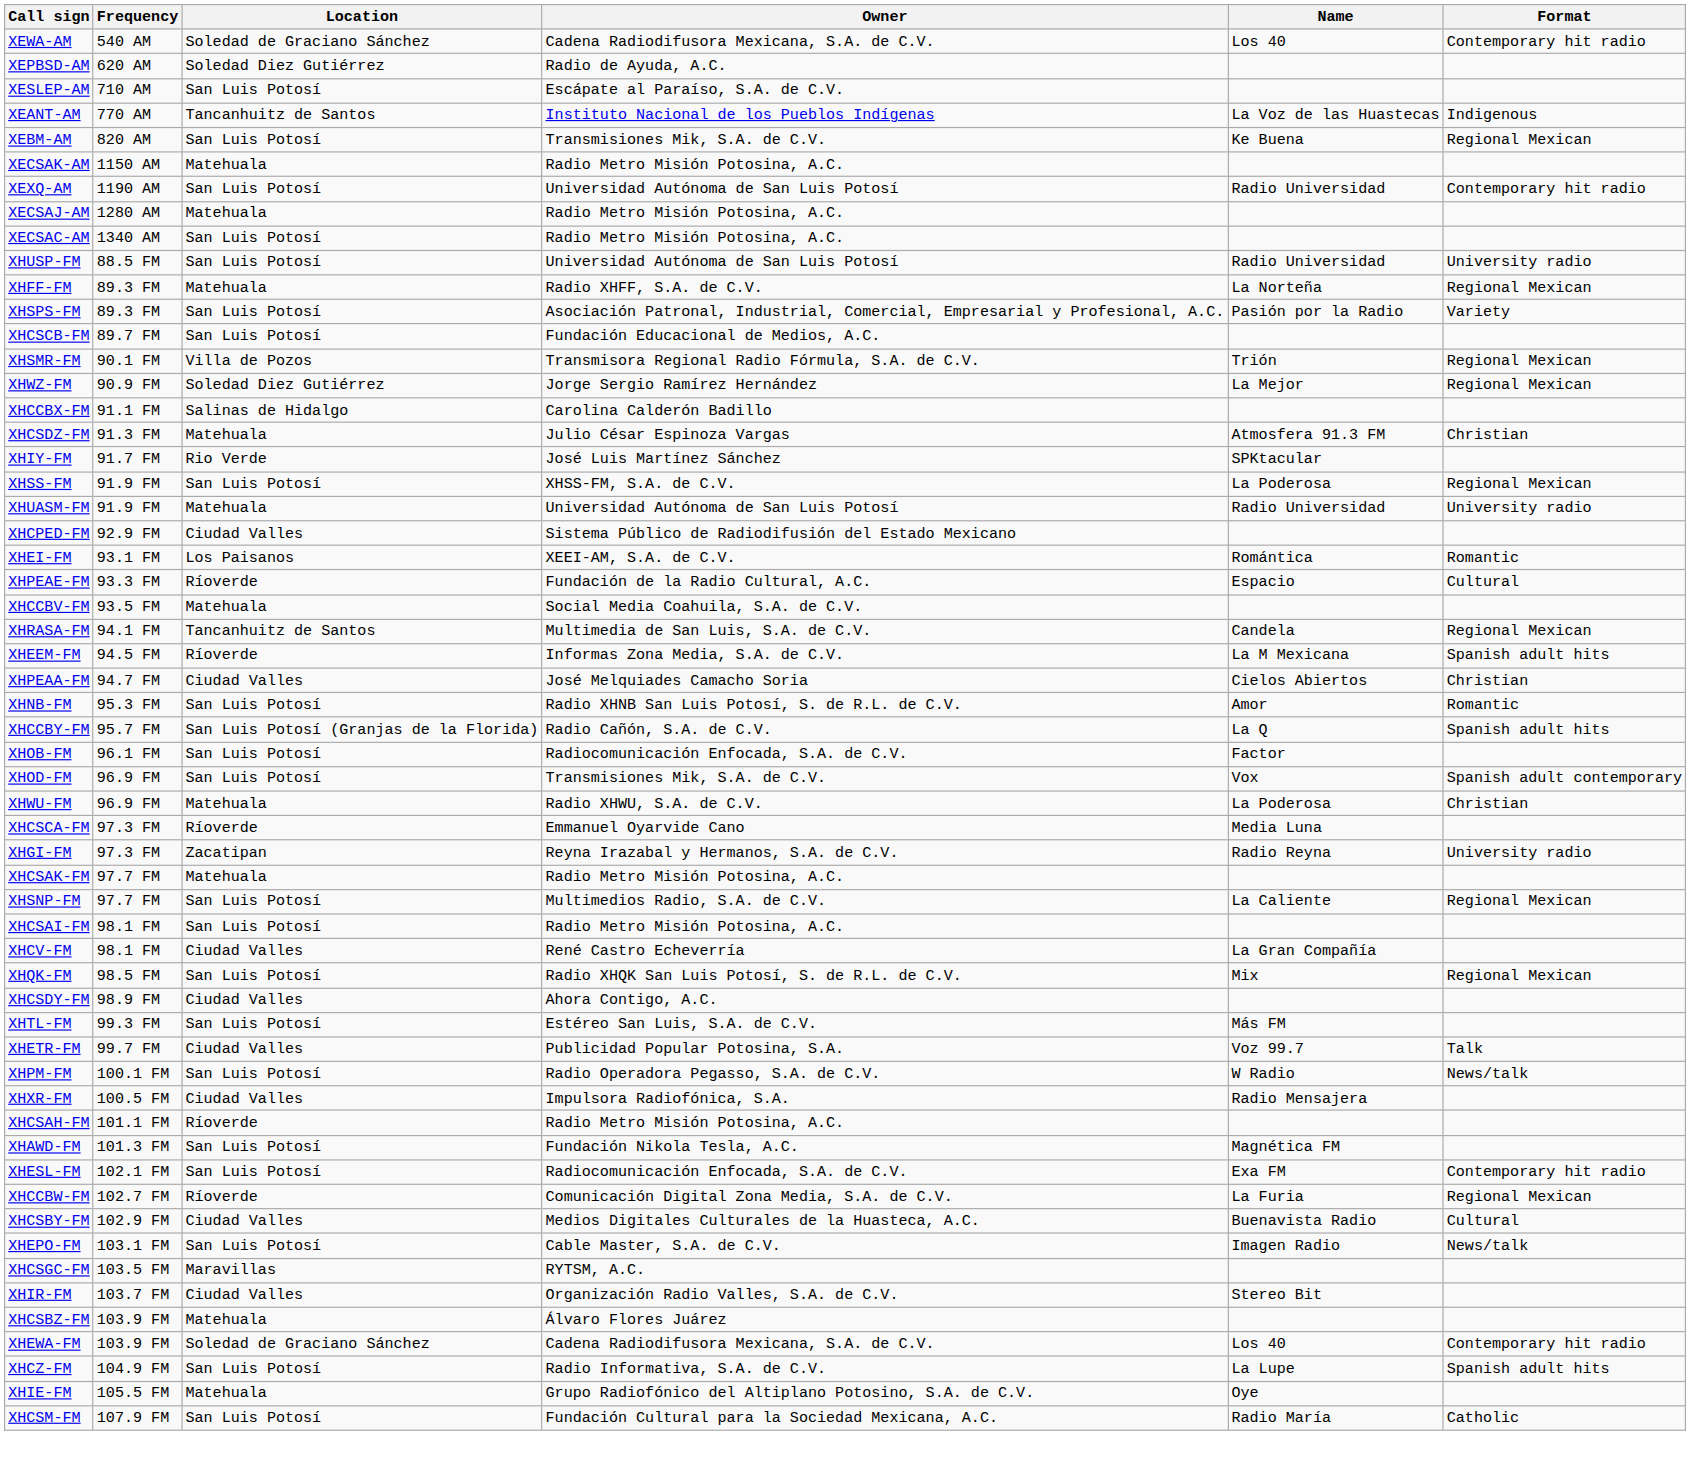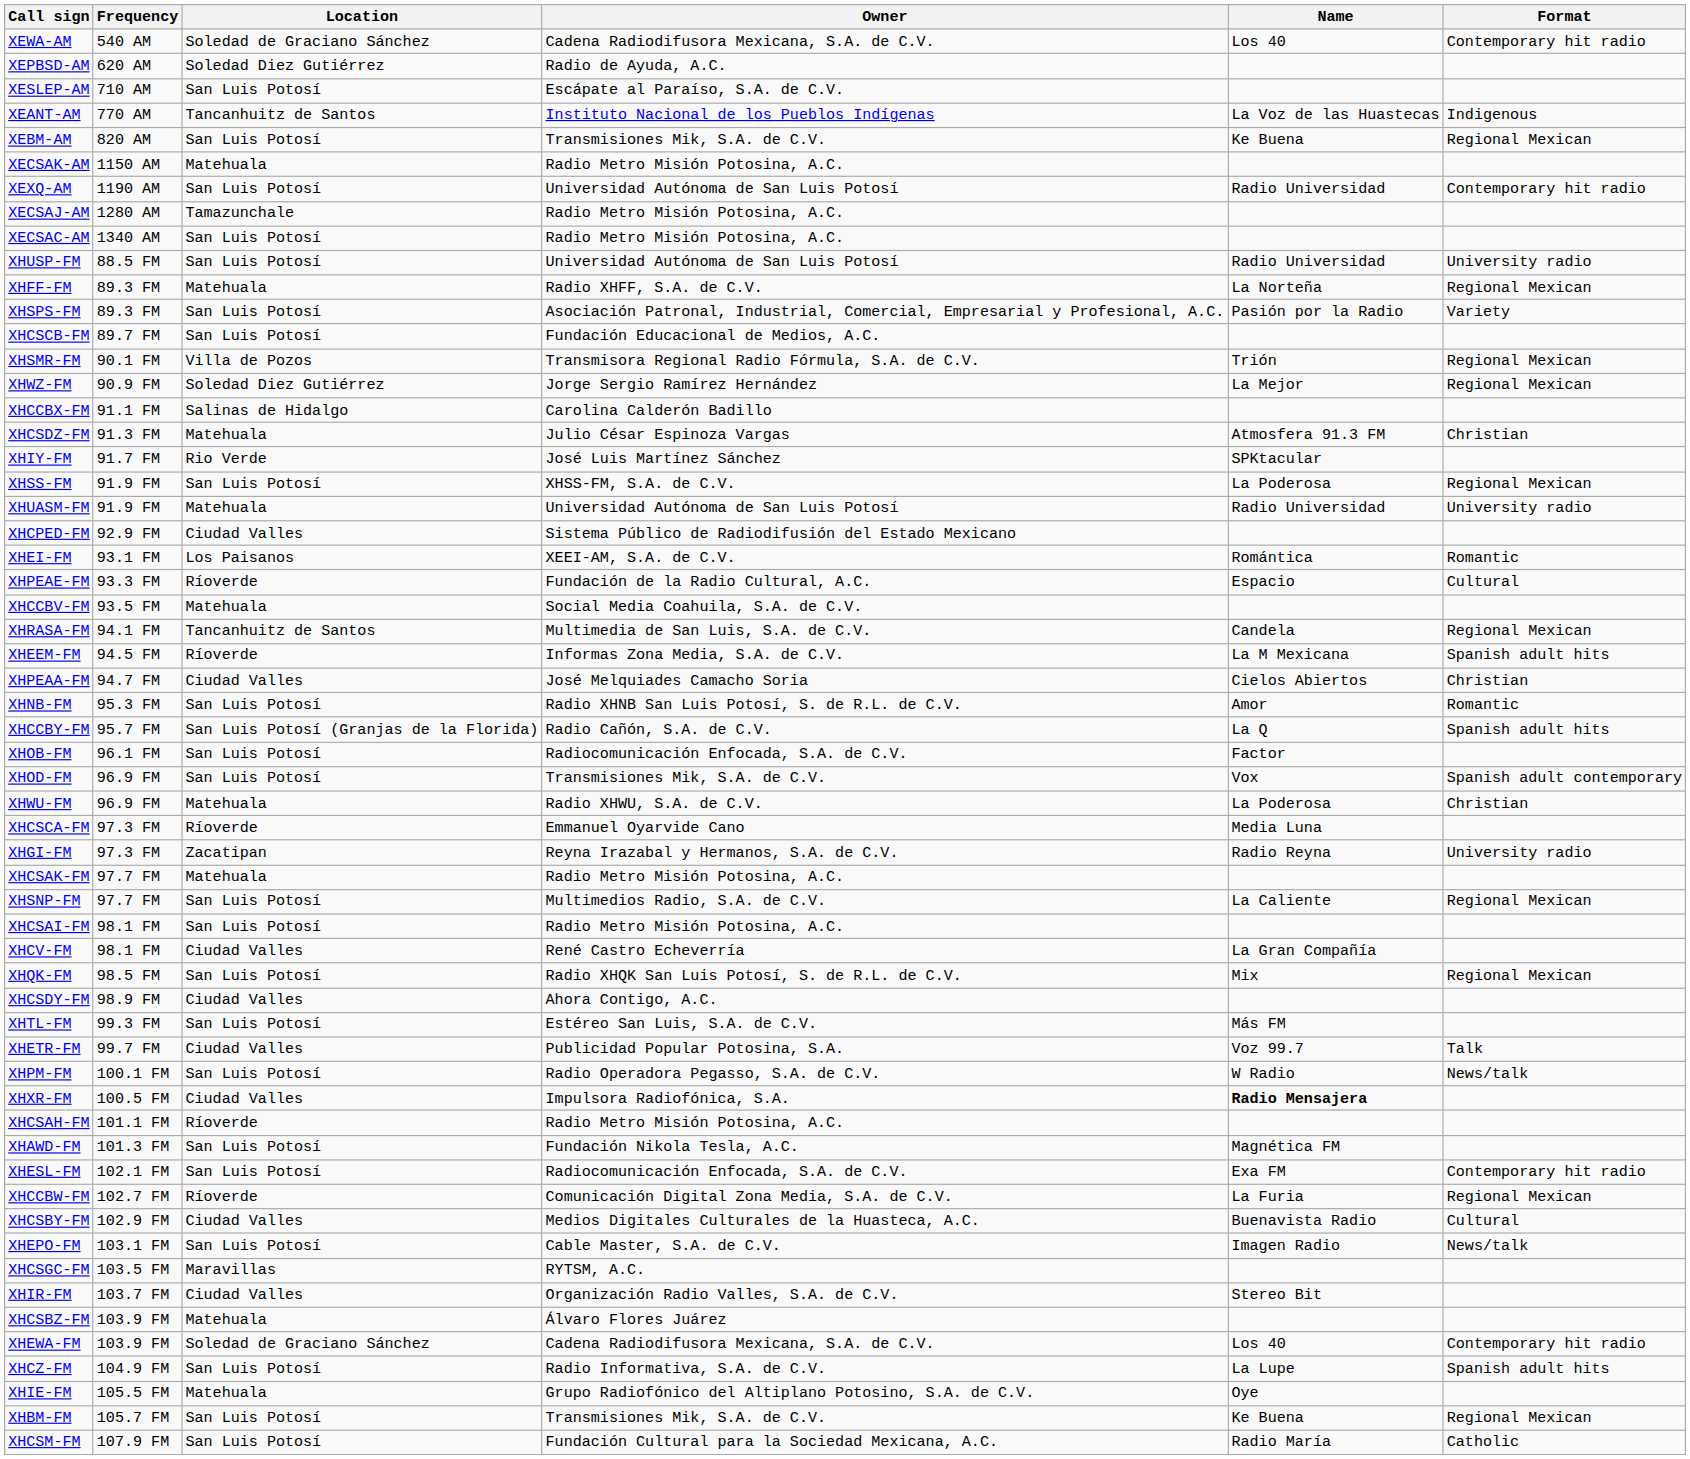XECSAJ-AM | Location: Matehuala -> Tamazunchale
XHXR-FM | Name: normal -> bold
+ row: XHBM-FM | 105.7 FM | San Luis Potosí | Transmisiones Mik, S.A. de C.V. | Ke Buena | Regional Mexican
